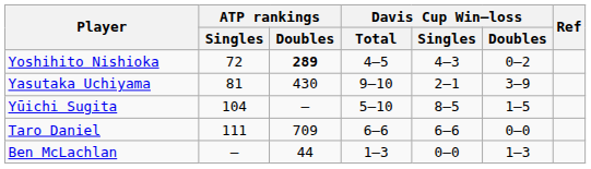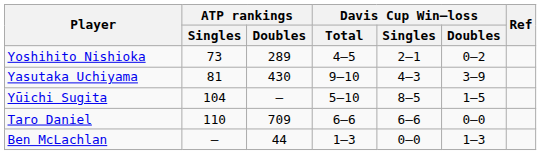Yoshihito Nishioka | ATP rankings / Singles: 72 -> 73
Yoshihito Nishioka | ATP rankings / Doubles: bold -> normal
Yoshihito Nishioka | Davis Cup Win–loss / Singles: 4–3 -> 2–1
Yasutaka Uchiyama | Davis Cup Win–loss / Singles: 2–1 -> 4–3
Taro Daniel | ATP rankings / Singles: 111 -> 110
